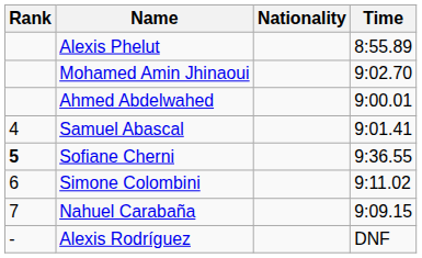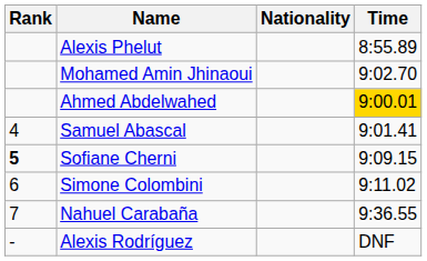Ahmed Abdelwahed | Time: no background -> gold background
Sofiane Cherni | Time: 9:36.55 -> 9:09.15
Nahuel Carabaña | Time: 9:09.15 -> 9:36.55
